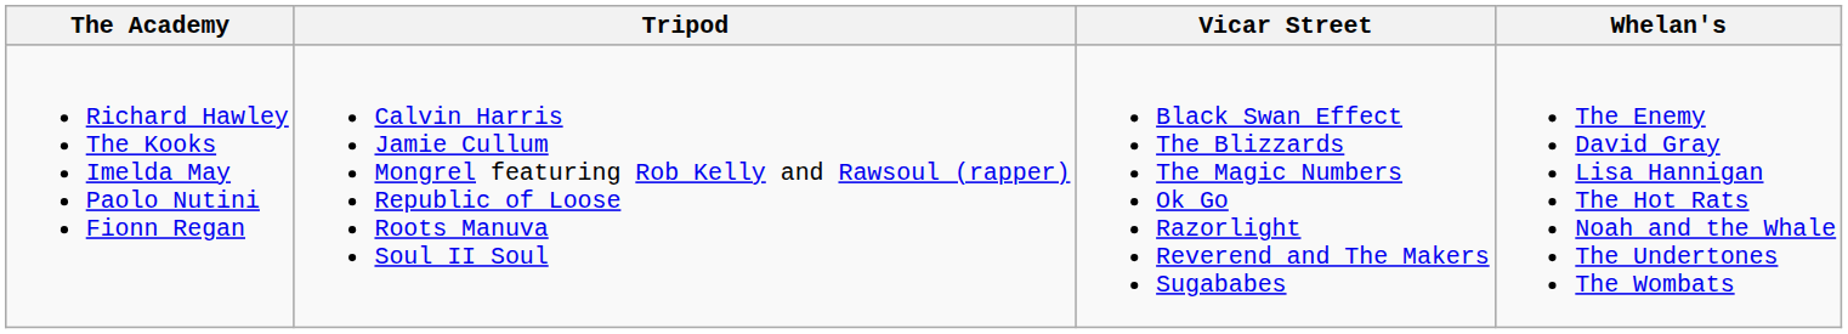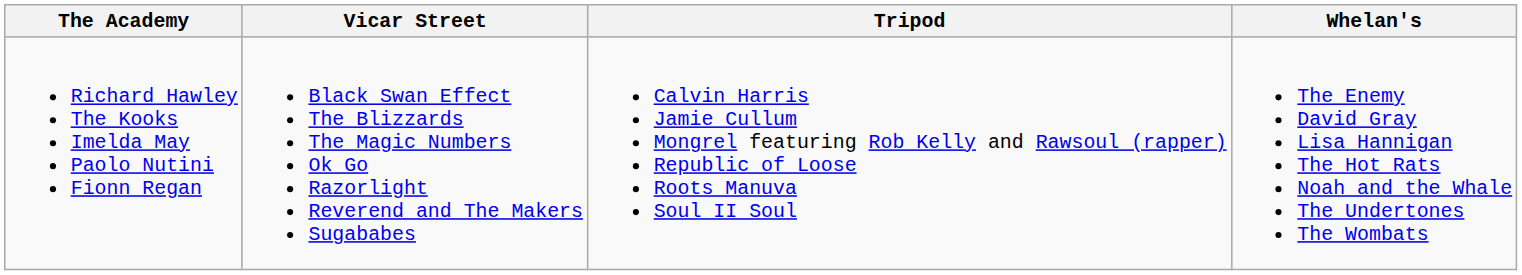columns swapped: Tripod <-> Vicar Street
